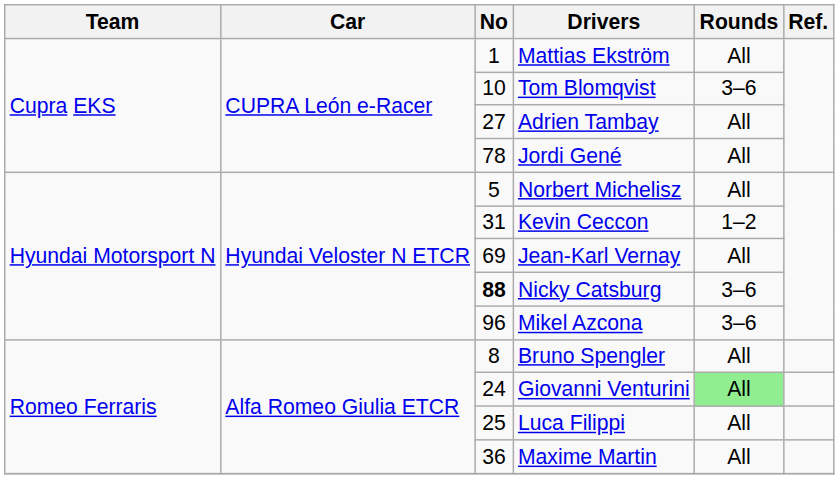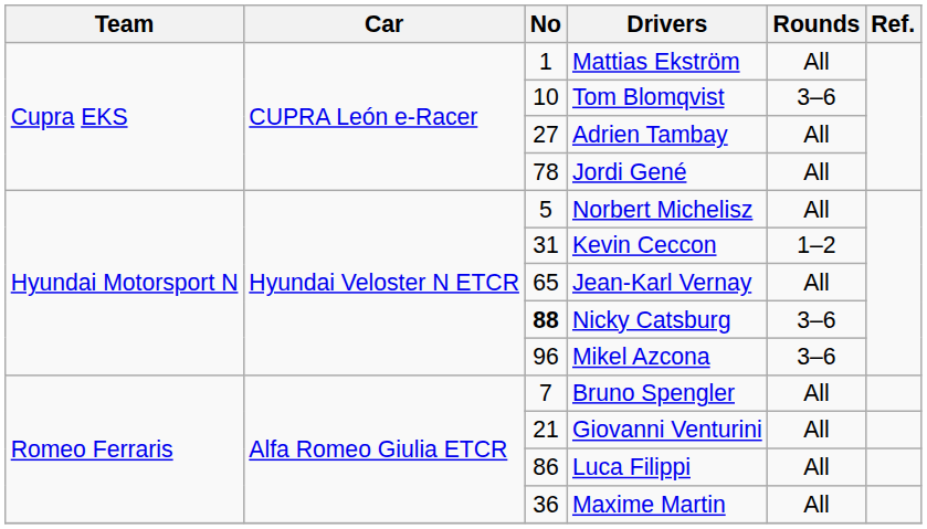Jean-Karl Vernay | No: 69 -> 65
Bruno Spengler | No: 8 -> 7
Giovanni Venturini | No: 24 -> 21
Giovanni Venturini | Rounds: lightgreen background -> no background
Luca Filippi | No: 25 -> 86
